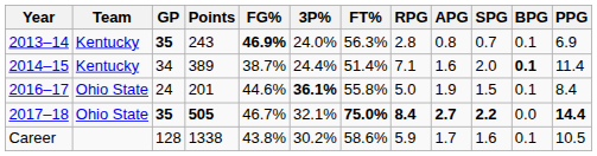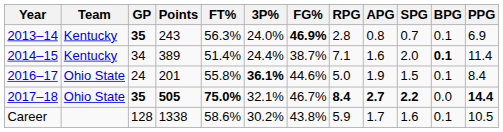columns swapped: FG% <-> FT%
